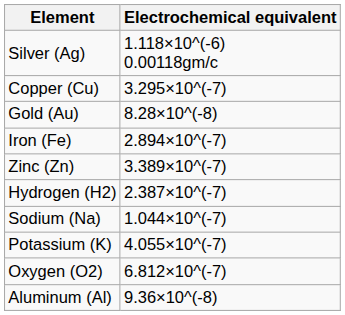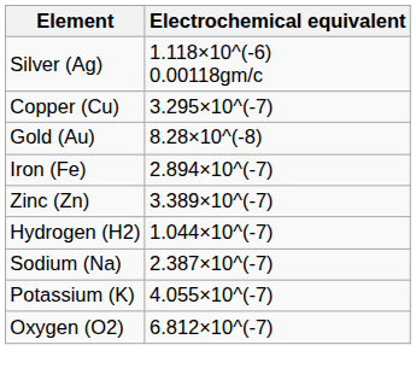Hydrogen (H2) | Electrochemical equivalent: 2.387×10^(-7) -> 1.044×10^(-7)
Sodium (Na) | Electrochemical equivalent: 1.044×10^(-7) -> 2.387×10^(-7)
- row: Aluminum (Al) | 9.36×10^(-8)
